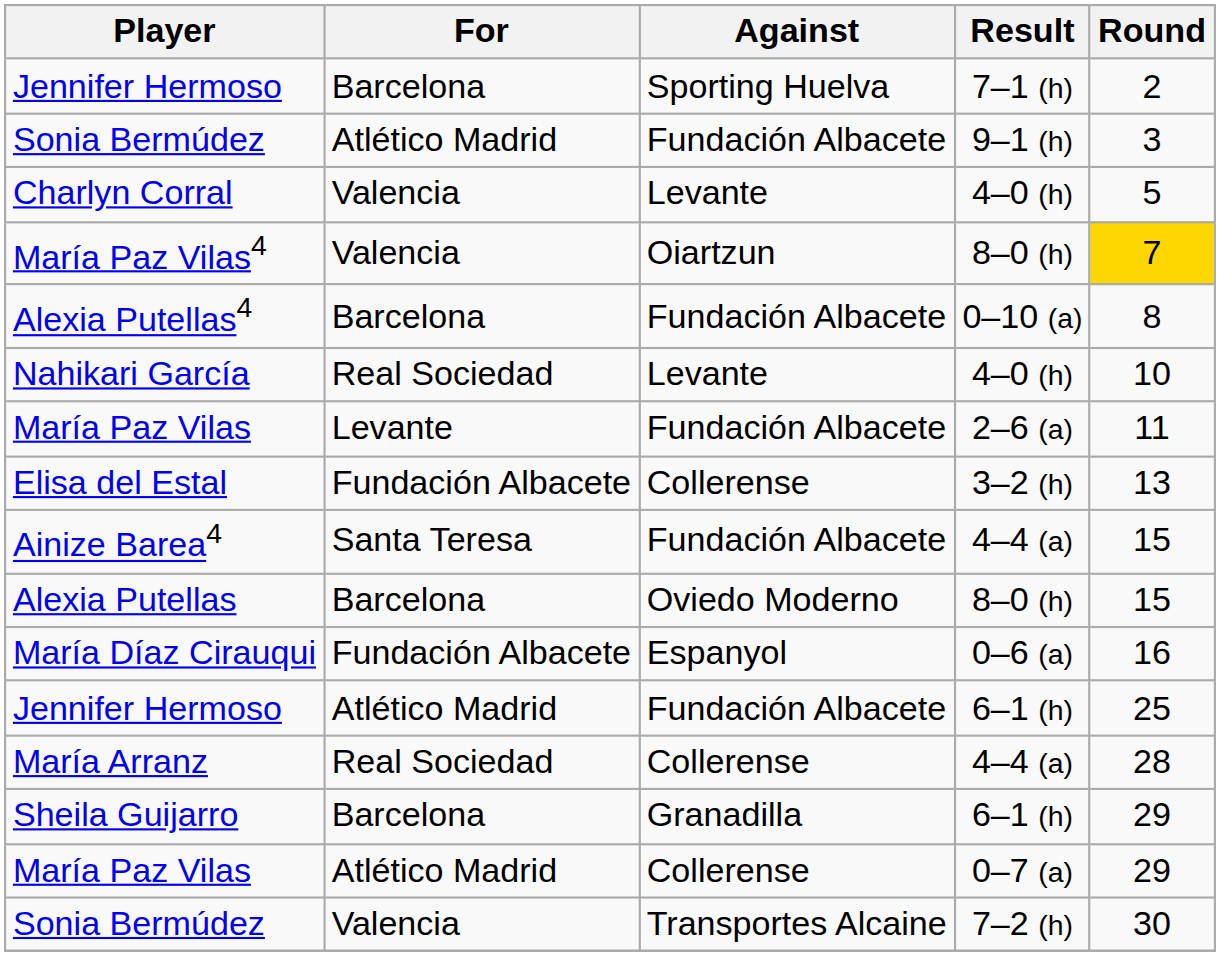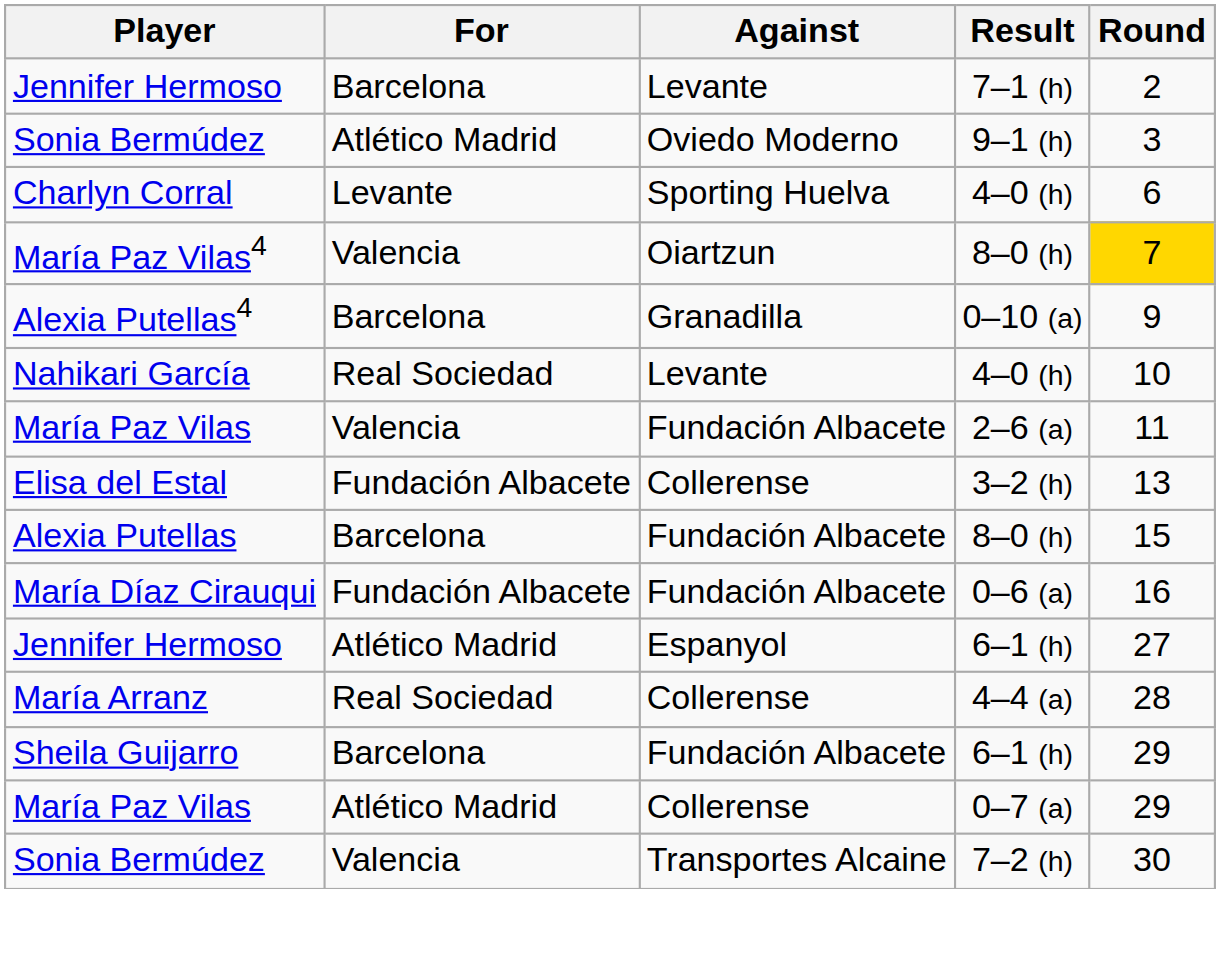Jennifer Hermoso / 7–1 (h) | Against: Sporting Huelva -> Levante
Sonia Bermúdez / 9–1 (h) | Against: Fundación Albacete -> Oviedo Moderno
Charlyn Corral | For: Valencia -> Levante
Charlyn Corral | Against: Levante -> Sporting Huelva
Charlyn Corral | Round: 5 -> 6
Alexia Putellas4 | Against: Fundación Albacete -> Granadilla
Alexia Putellas4 | Round: 8 -> 9
María Paz Vilas / 2–6 (a) | For: Levante -> Valencia
- row: Ainize Barea4 | Santa Teresa | Fundación Albacete | 4–4 (a) | 15
Alexia Putellas | Against: Oviedo Moderno -> Fundación Albacete
María Díaz Cirauqui | Against: Espanyol -> Fundación Albacete
Jennifer Hermoso / 6–1 (h) | Against: Fundación Albacete -> Espanyol
Jennifer Hermoso / 6–1 (h) | Round: 25 -> 27
Sheila Guijarro | Against: Granadilla -> Fundación Albacete
